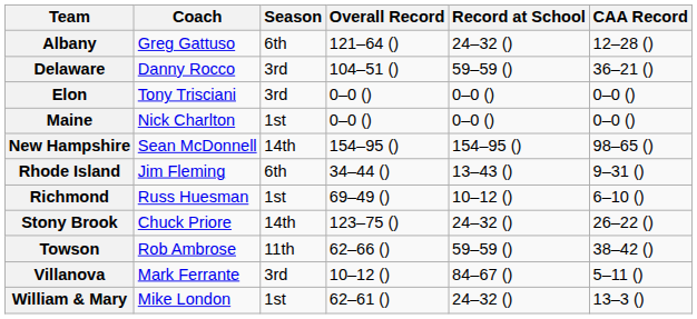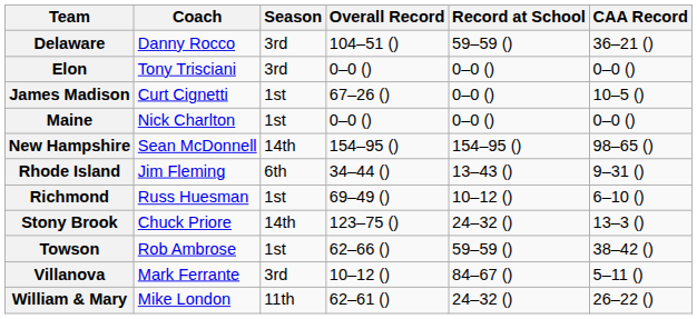- row: Albany | Greg Gattuso | 6th | 121–64 () | 24–32 () | 12–28 ()
+ row: James Madison | Curt Cignetti | 1st | 67–26 () | 0–0 () | 10–5 ()
Stony Brook | CAA Record: 26–22 () -> 13–3 ()
Towson | Season: 11th -> 1st
William & Mary | Season: 1st -> 11th
William & Mary | CAA Record: 13–3 () -> 26–22 ()
